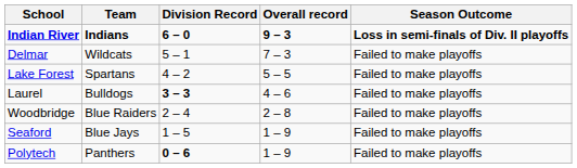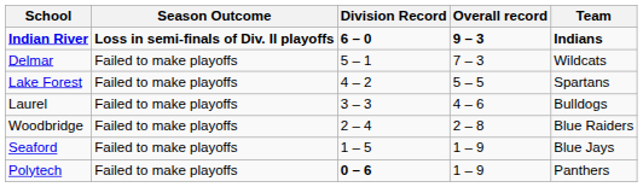columns swapped: Team <-> Season Outcome
Laurel | Division Record: bold -> normal
